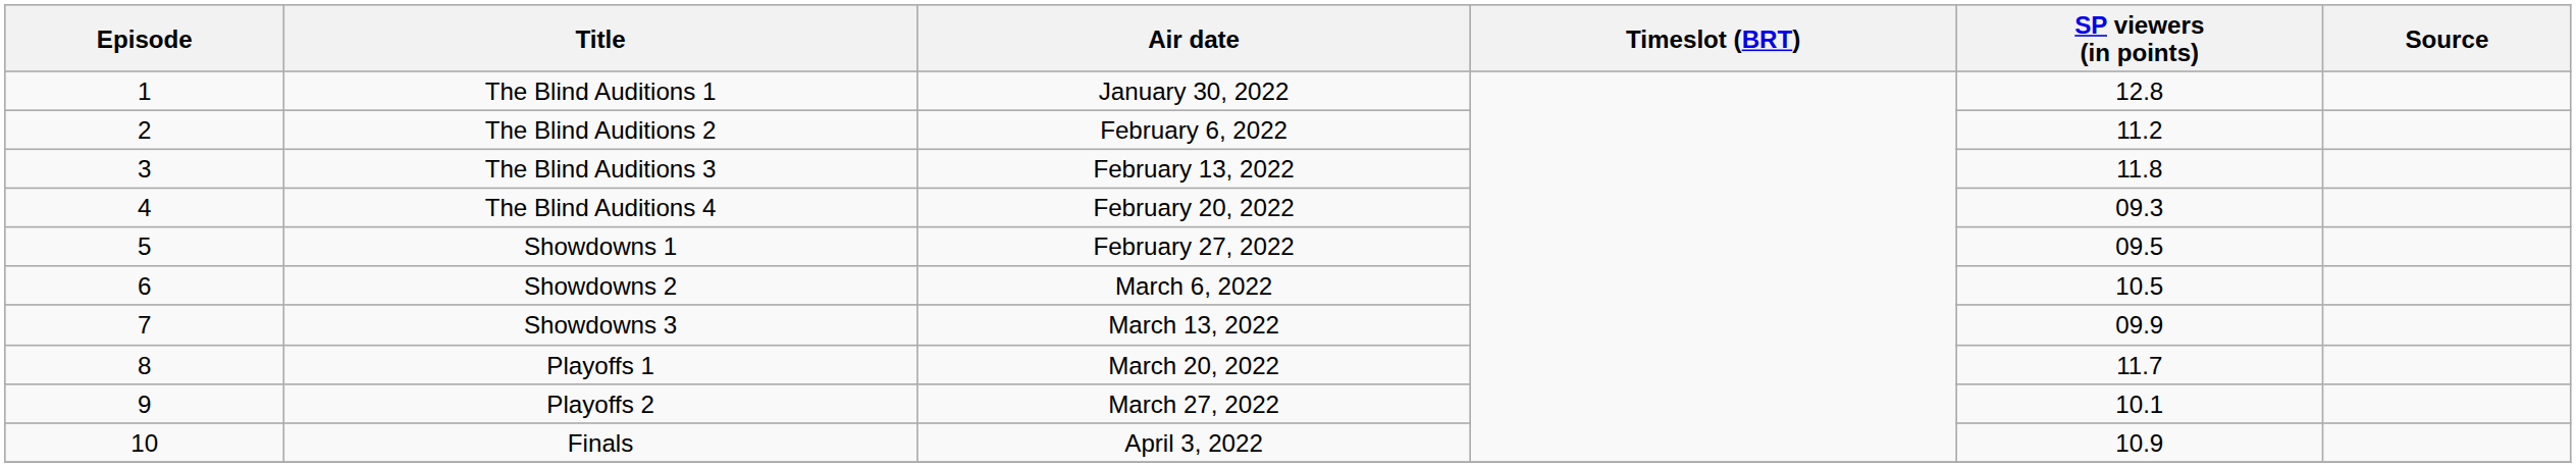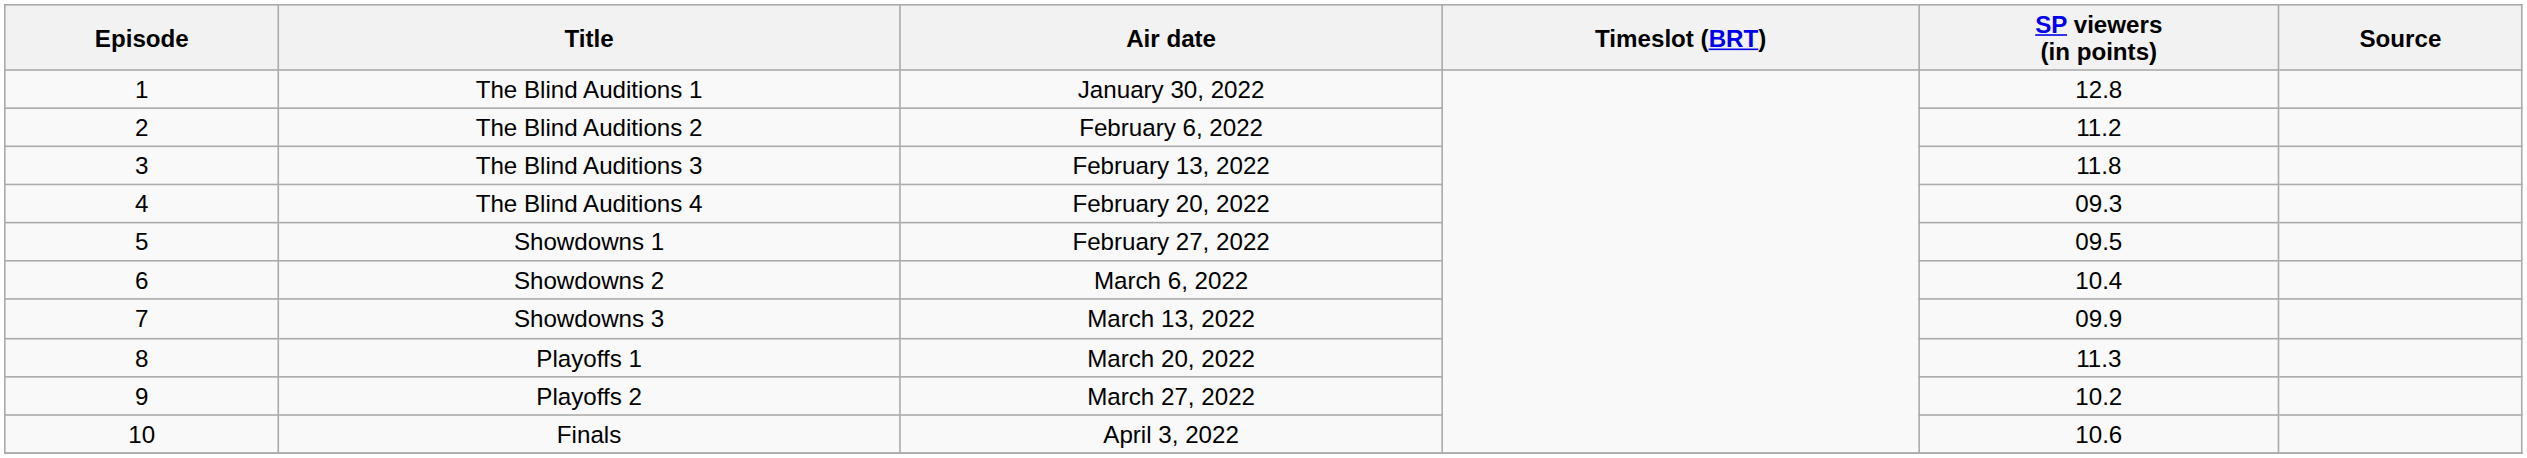Showdowns 2 | SP viewers (in points): 10.5 -> 10.4
Playoffs 1 | SP viewers (in points): 11.7 -> 11.3
Playoffs 2 | SP viewers (in points): 10.1 -> 10.2
Finals | SP viewers (in points): 10.9 -> 10.6
